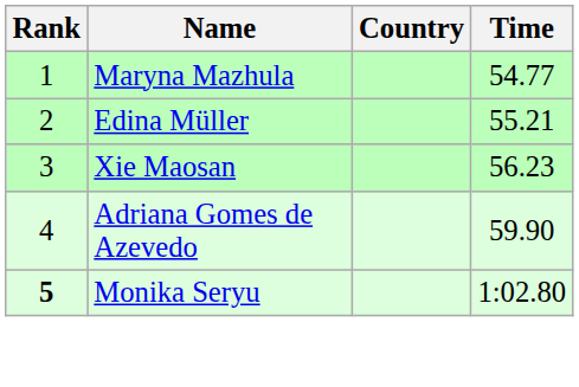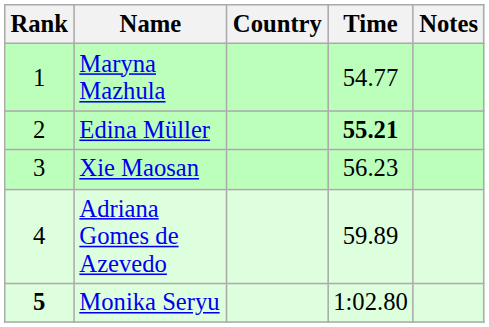+ column: Notes
Edina Müller | Time: normal -> bold
Adriana Gomes de Azevedo | Time: 59.90 -> 59.89
